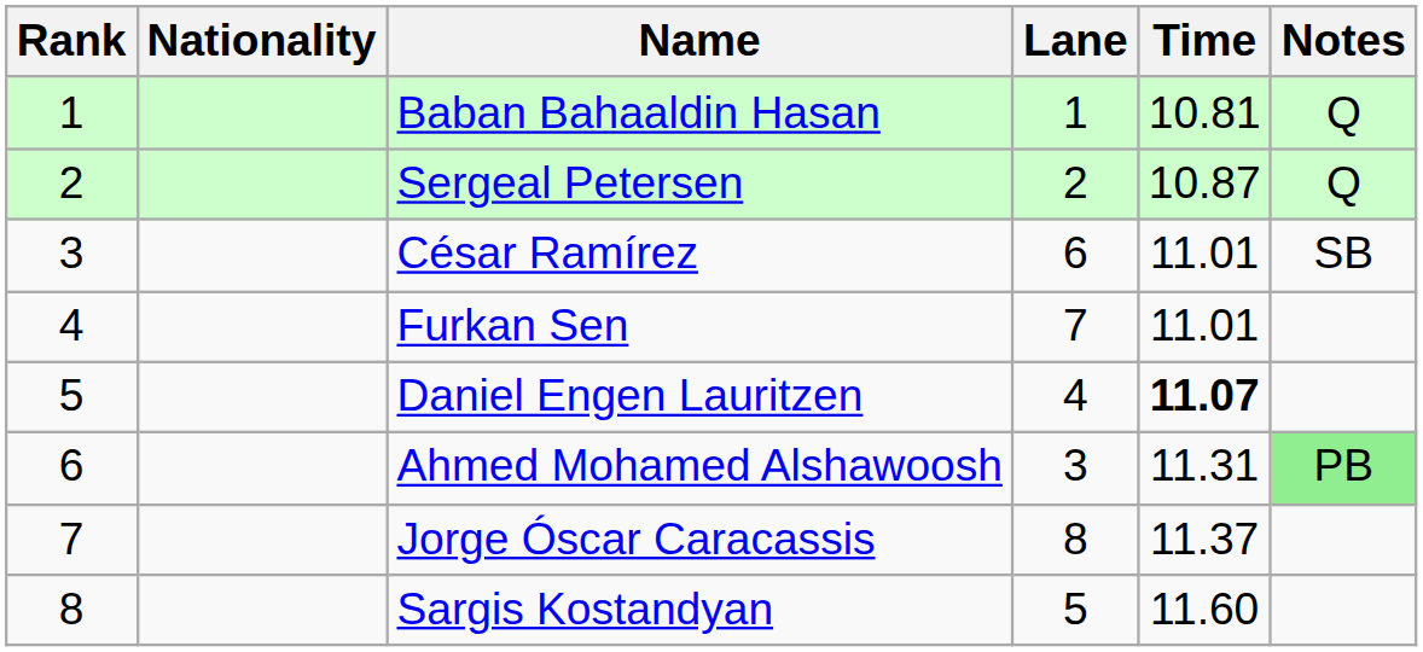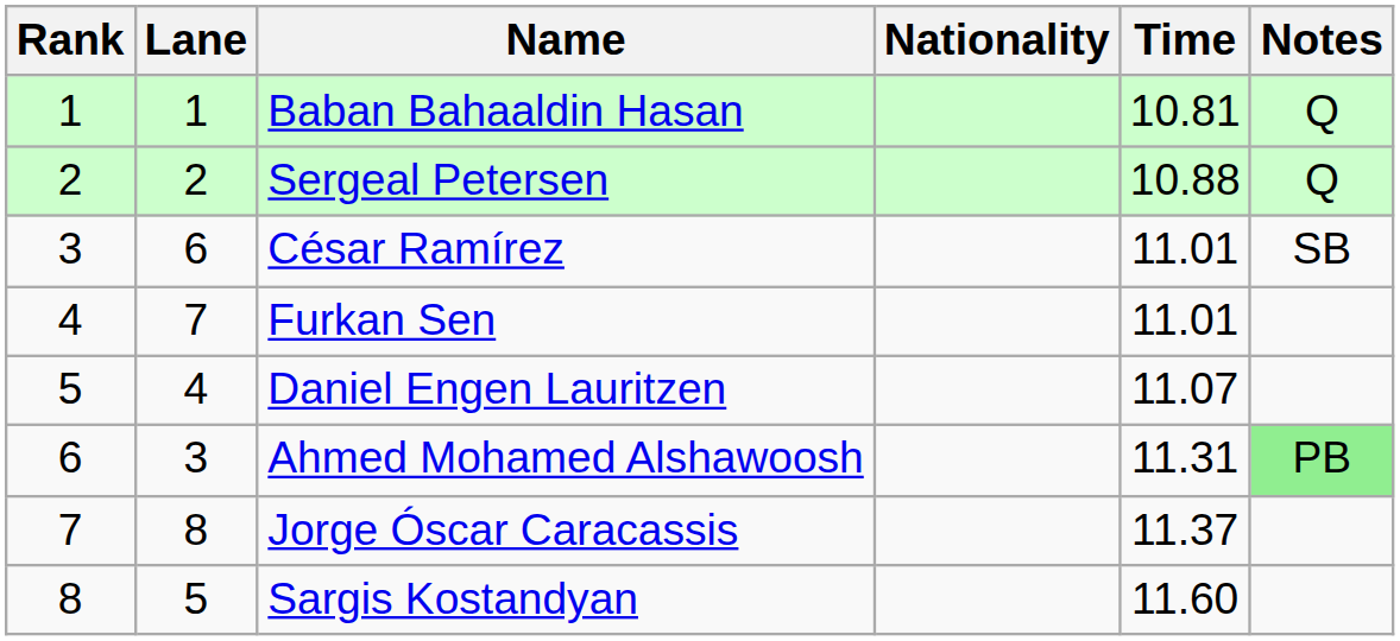columns swapped: Lane <-> Nationality
Sergeal Petersen | Time: 10.87 -> 10.88
Daniel Engen Lauritzen | Time: bold -> normal
